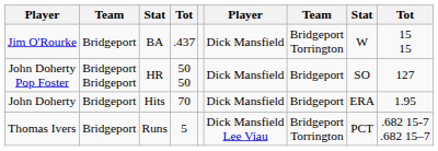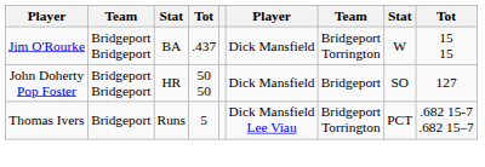Jim O'Rourke | column 2: Bridgeport -> Bridgeport Bridgeport
- row: John Doherty | Bridgeport | Hits | 70 | Dick Mansfield | Bridgeport | ERA | 1.95
